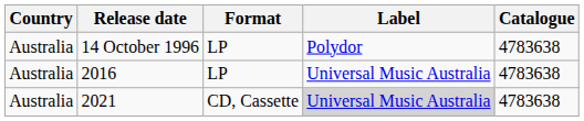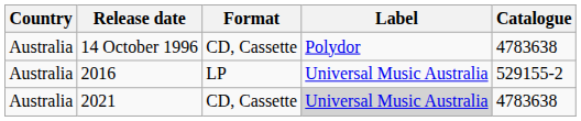14 October 1996 | Format: LP -> CD, Cassette
2016 | Catalogue: 4783638 -> 529155-2
